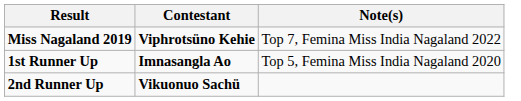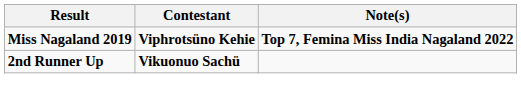Miss Nagaland 2019 | Note(s): normal -> bold
- row: 1st Runner Up | Imnasangla Ao | Top 5, Femina Miss India Nagaland 2020
